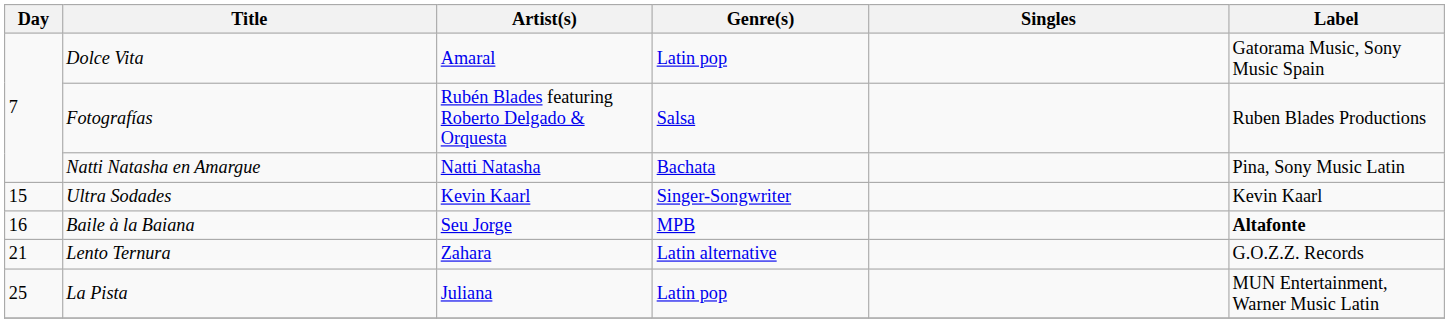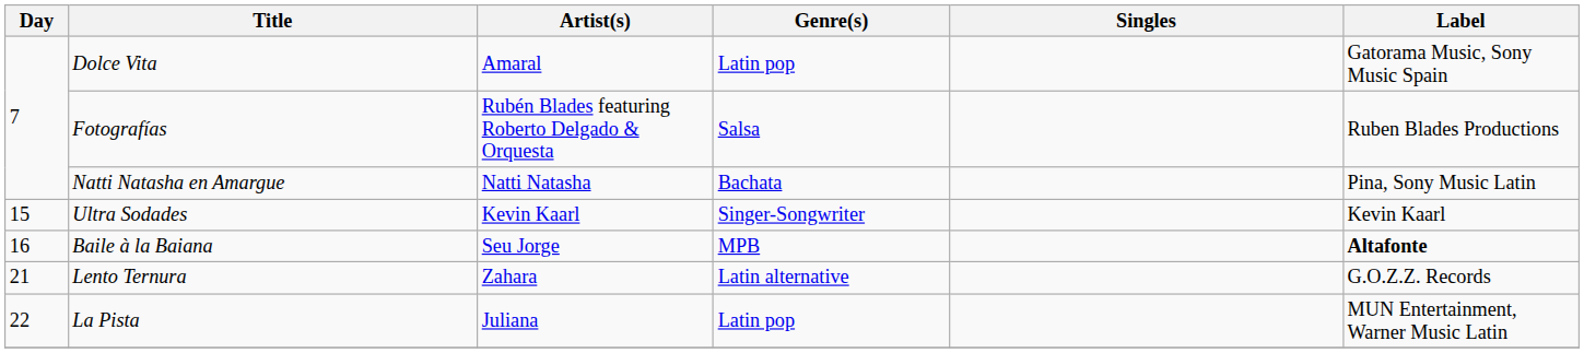La Pista | Day: 25 -> 22
